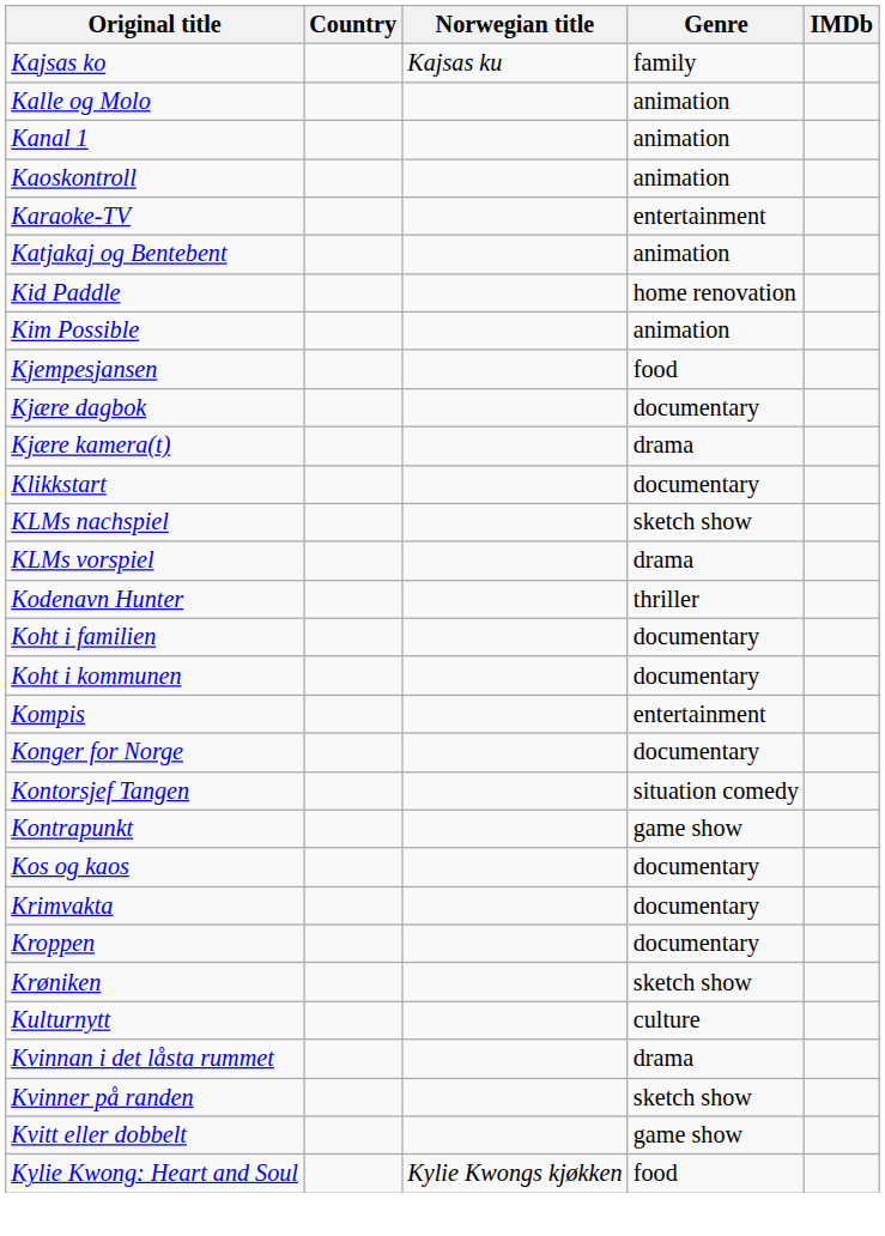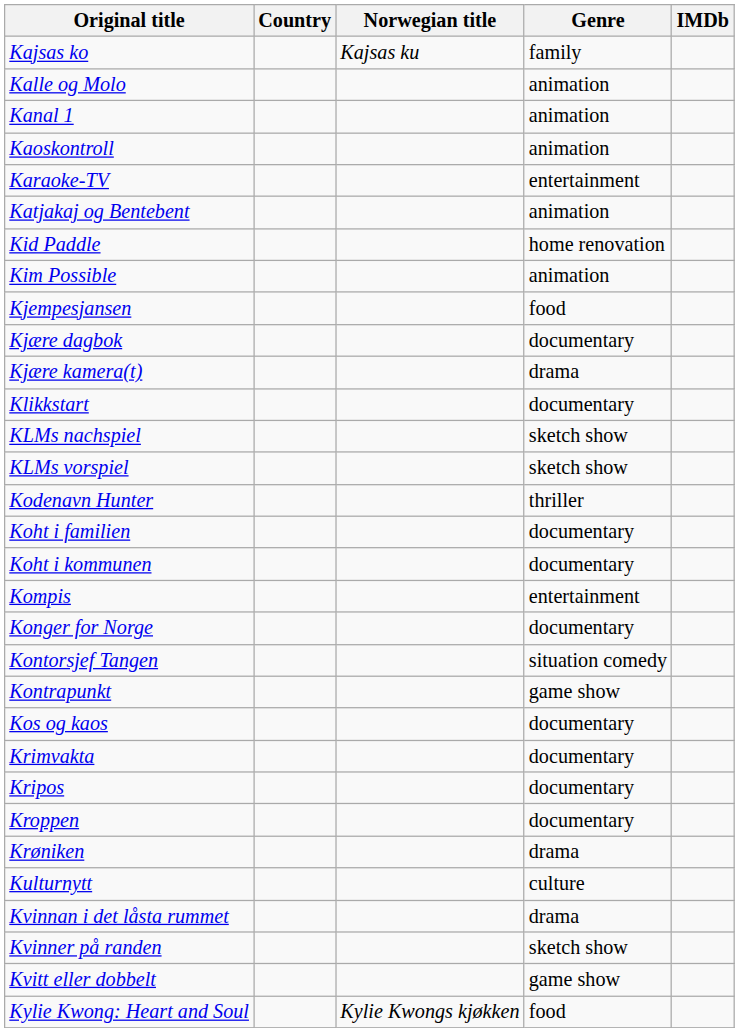KLMs vorspiel | Genre: drama -> sketch show
+ row: Kripos | documentary
Krøniken | Genre: sketch show -> drama
